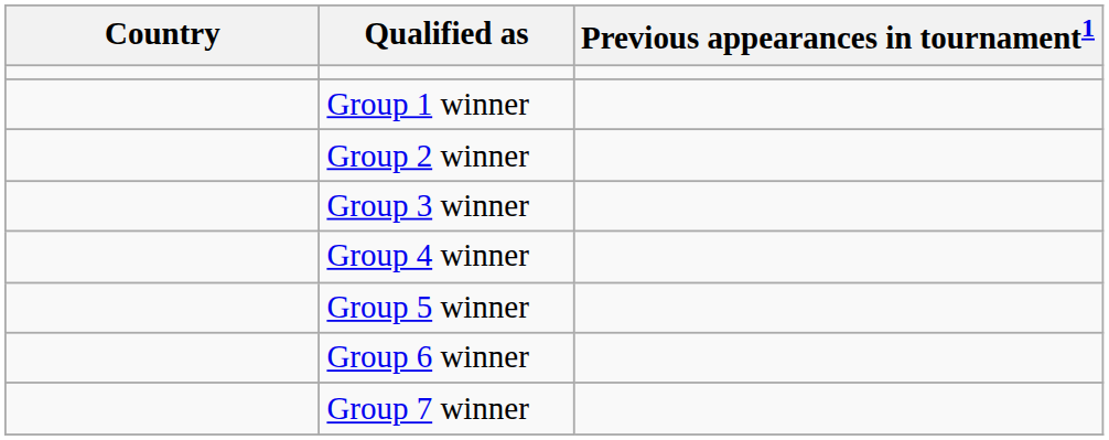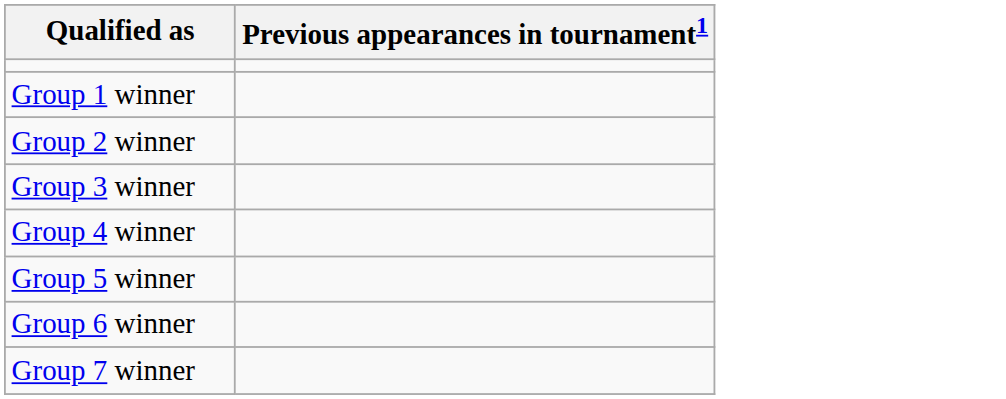- column: Country
